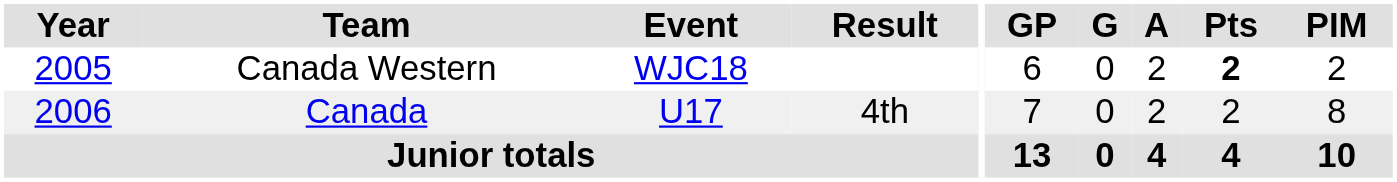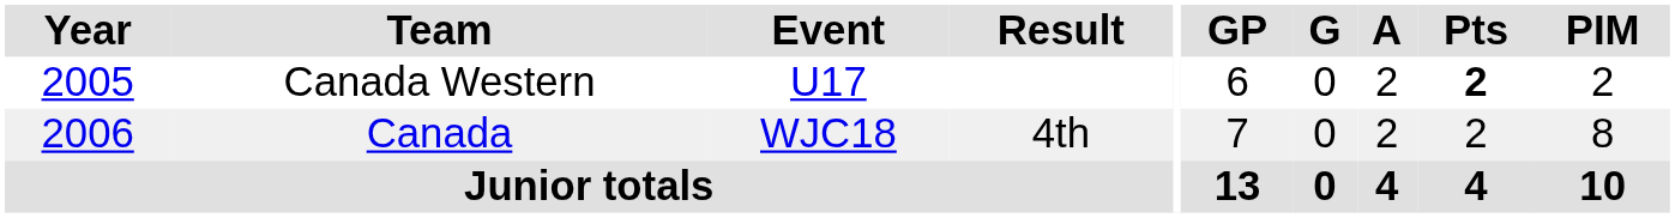Canada Western | Event: WJC18 -> U17
Canada | Event: U17 -> WJC18
